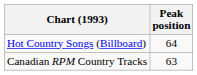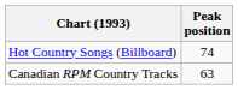Hot Country Songs (Billboard) | Peak position: 64 -> 74
